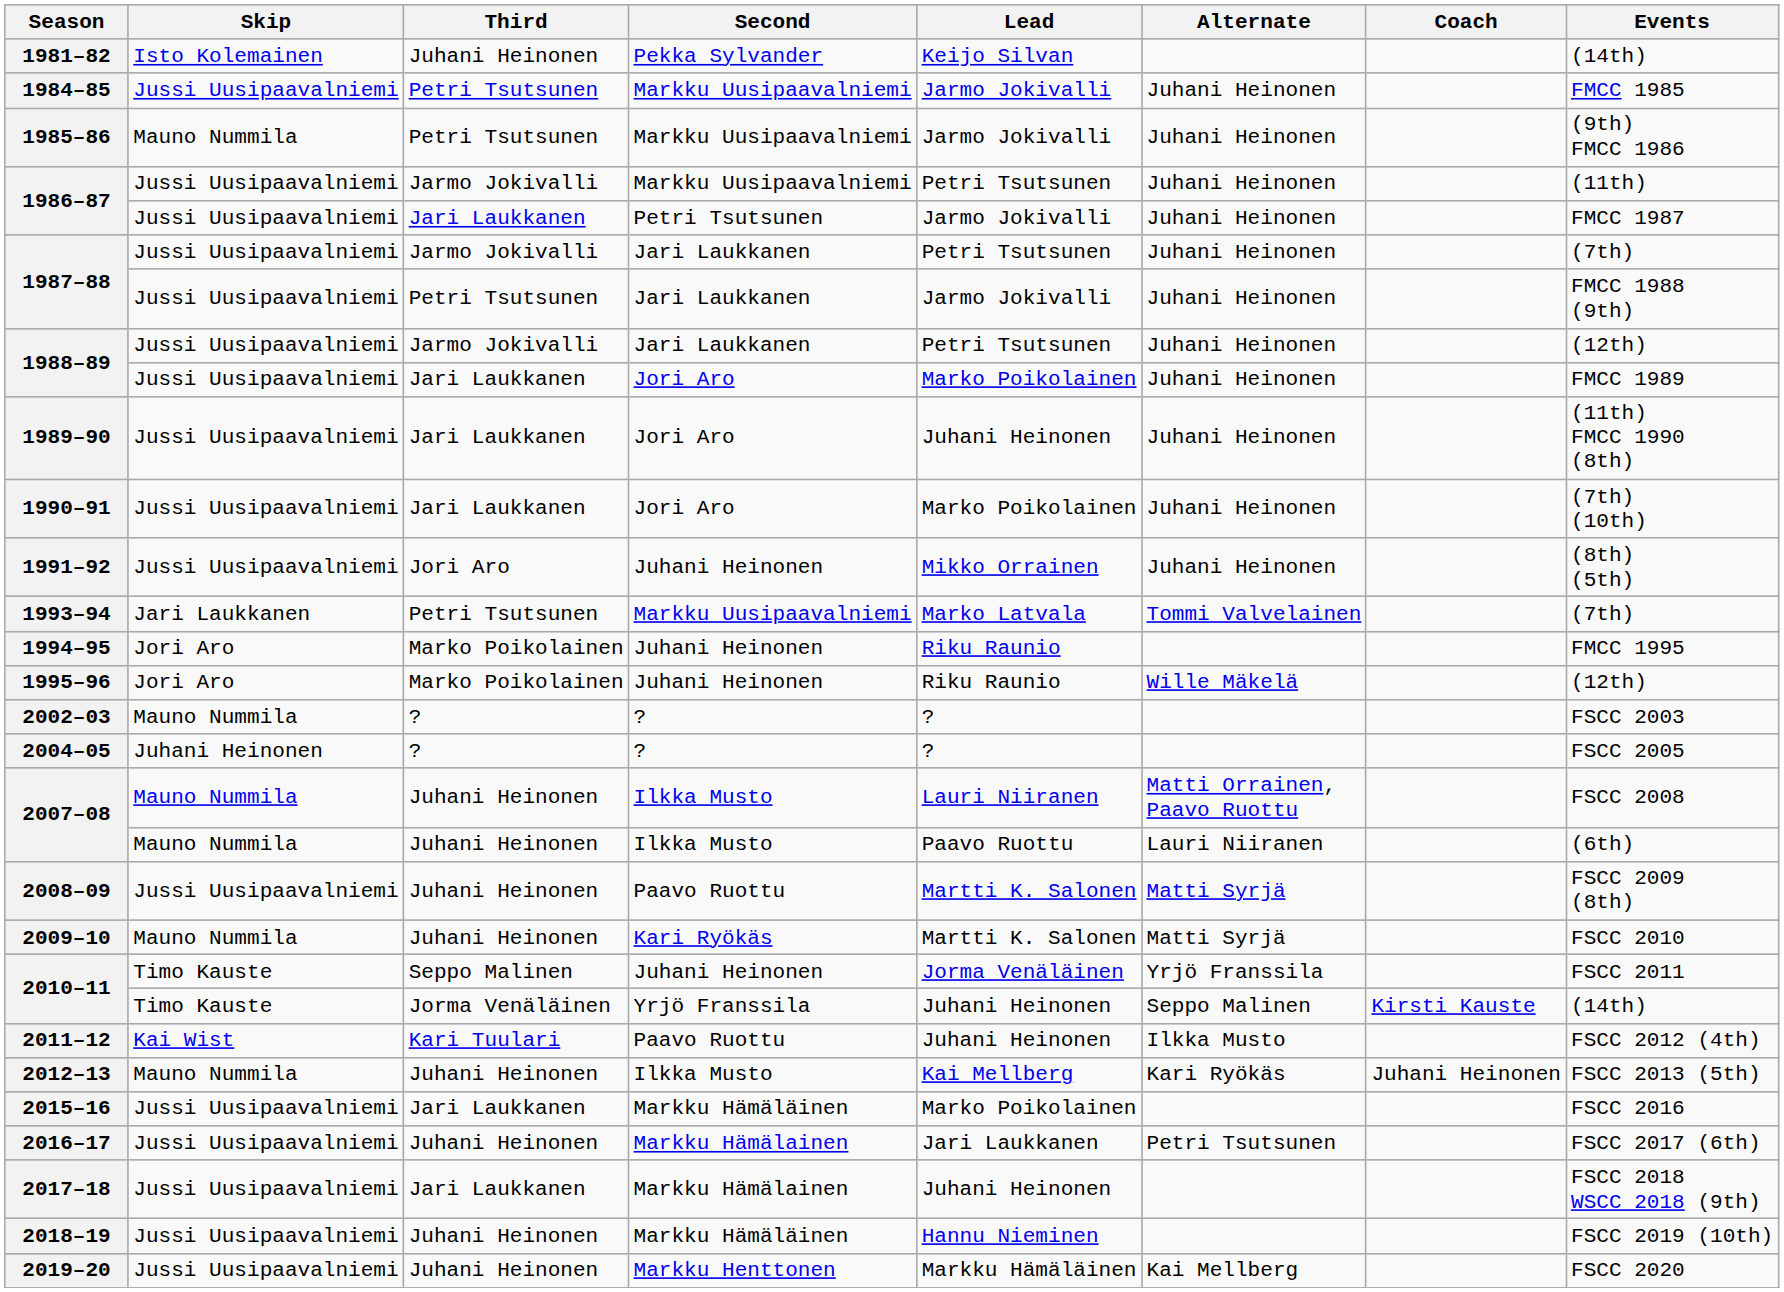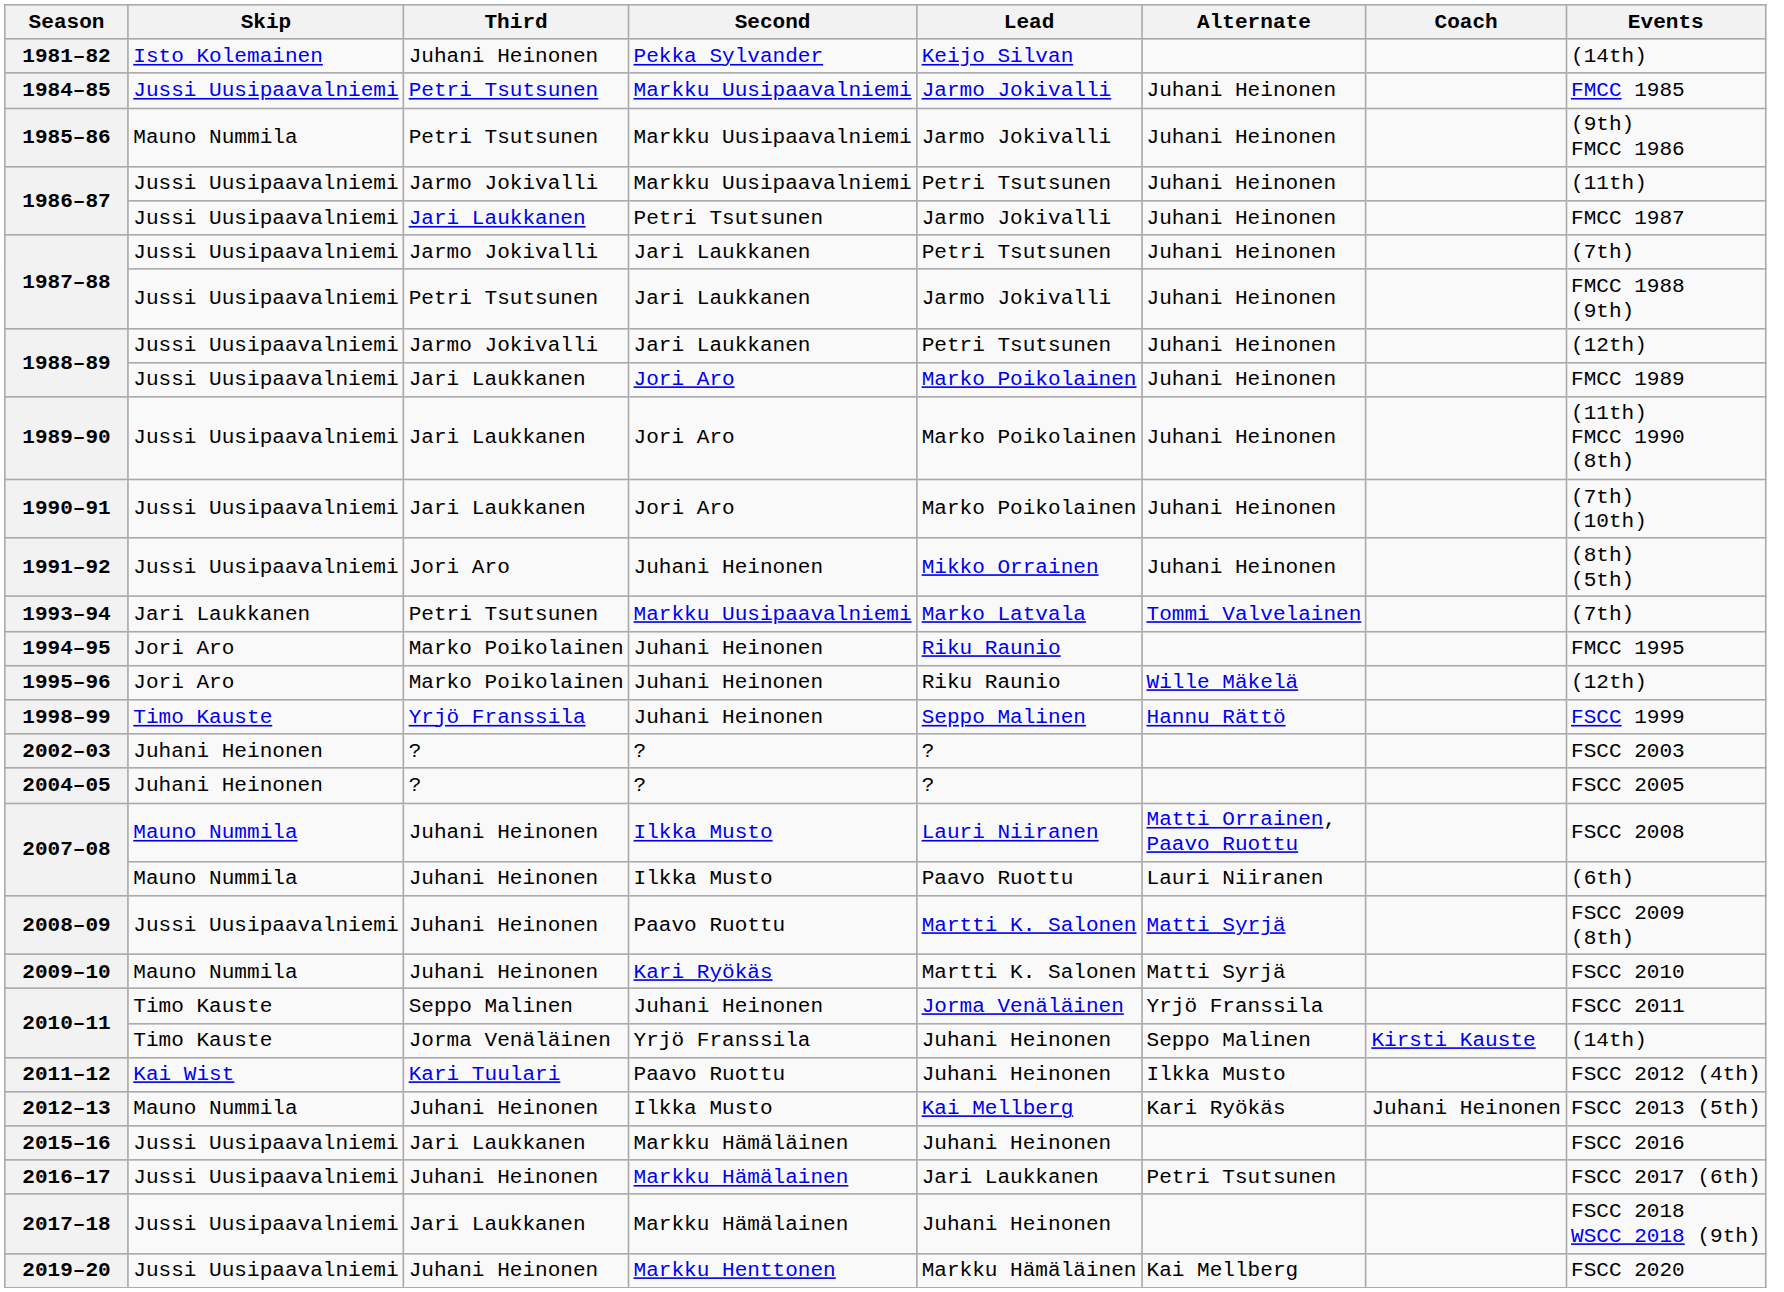1989–90 | Lead: Juhani Heinonen -> Marko Poikolainen
+ row: 1998–99 | Timo Kauste | Yrjö Franssila | Juhani Heinonen | Seppo Malinen | Hannu Rättö | FSCC 1999
2002–03 | Skip: Mauno Nummila -> Juhani Heinonen
2015–16 | Lead: Marko Poikolainen -> Juhani Heinonen
- row: 2018–19 | Jussi Uusipaavalniemi | Juhani Heinonen | Markku Hämäläinen | Hannu Nieminen | FSCC 2019 (10th)
